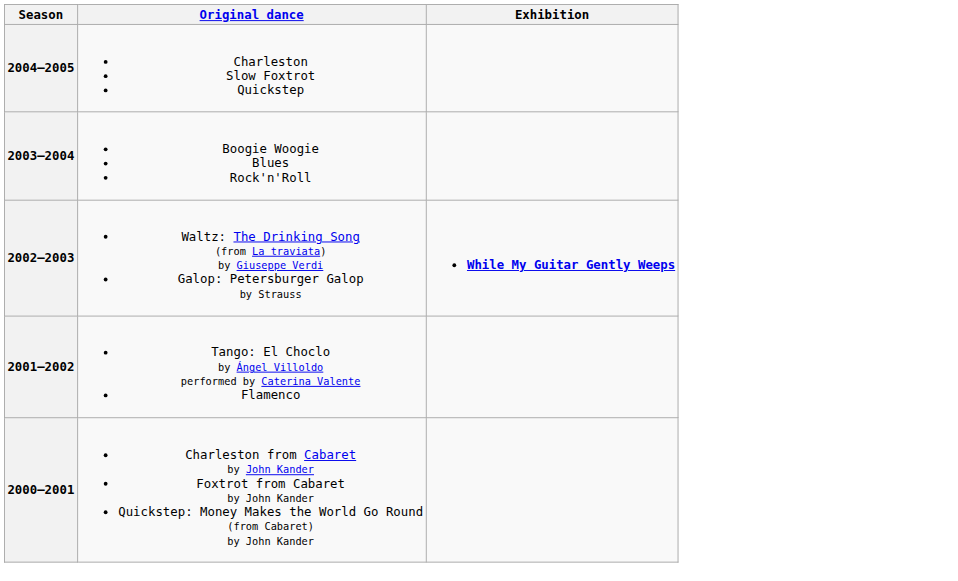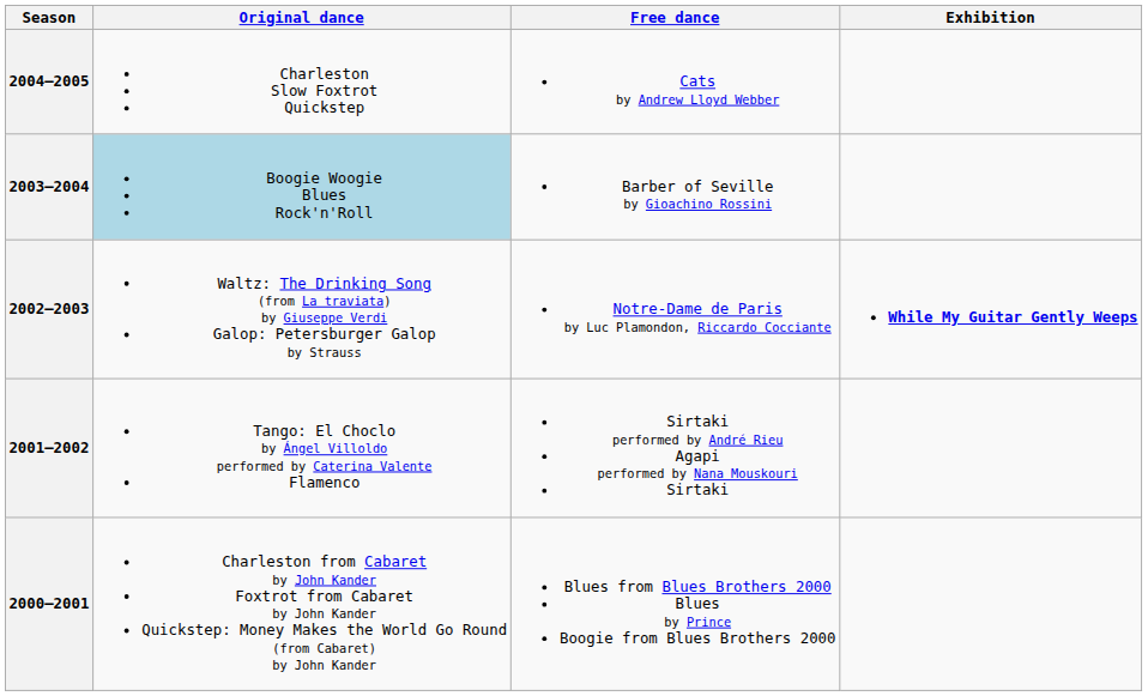+ column: Free dance | Cats by Andrew Lloyd Webber | Barber of Seville by Gioachino Rossini | Notre-Dame de Paris by Luc Plamondon, Riccardo Cocciante | Sirtaki performed by André Rieu Agapi performed by Nana Mouskouri Sirtaki | Blues from Blues Brothers 2000 Blues by Prince Boogie from Blues Brothers 2000
2003–2004 | Original dance: no background -> lightblue background
